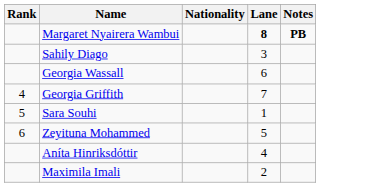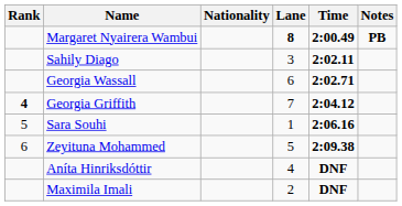+ column: Time | 2:00.49 | 2:02.11 | 2:02.71 | 2:04.12 | 2:06.16 | 2:09.38 | DNF | DNF
Georgia Griffith | Rank: normal -> bold
